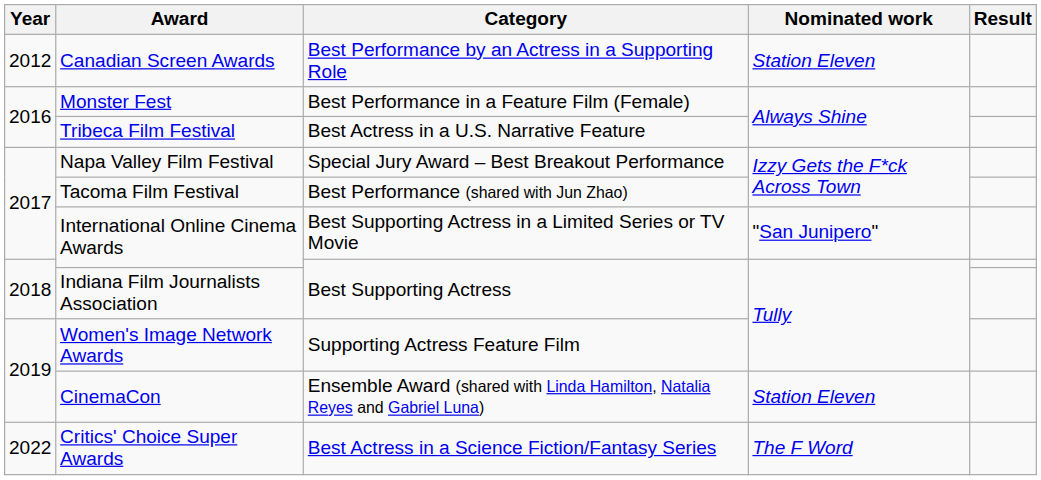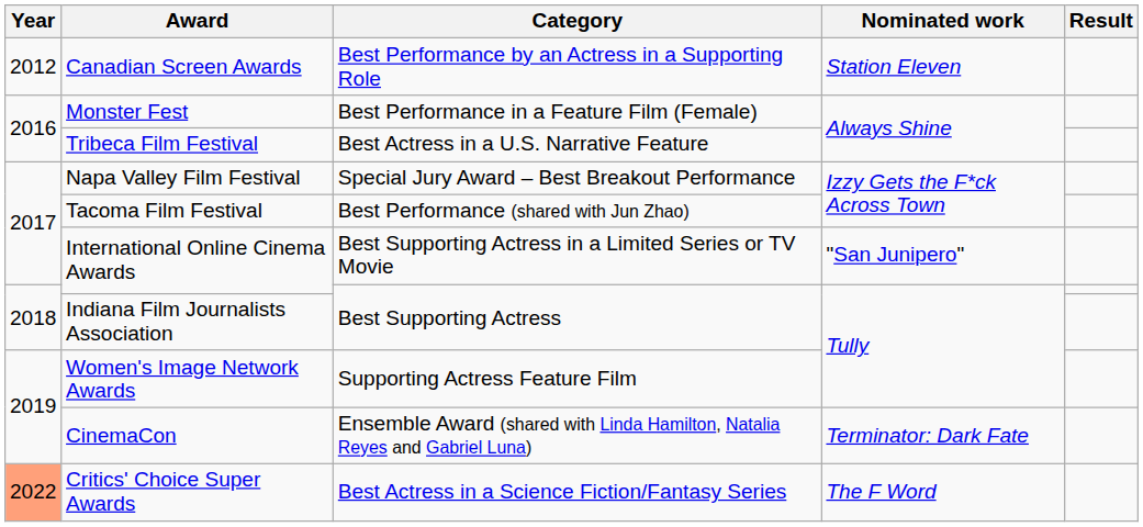CinemaCon | Nominated work: Station Eleven -> Terminator: Dark Fate
Critics' Choice Super Awards | Year: no background -> lightsalmon background
